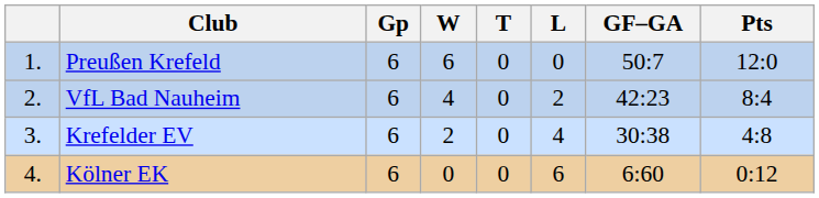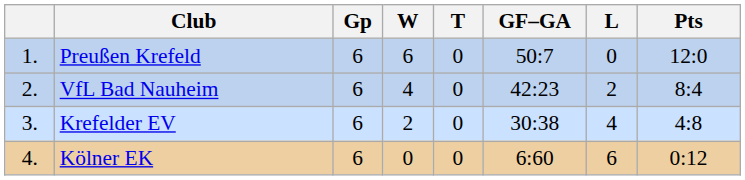columns swapped: L <-> GF–GA
